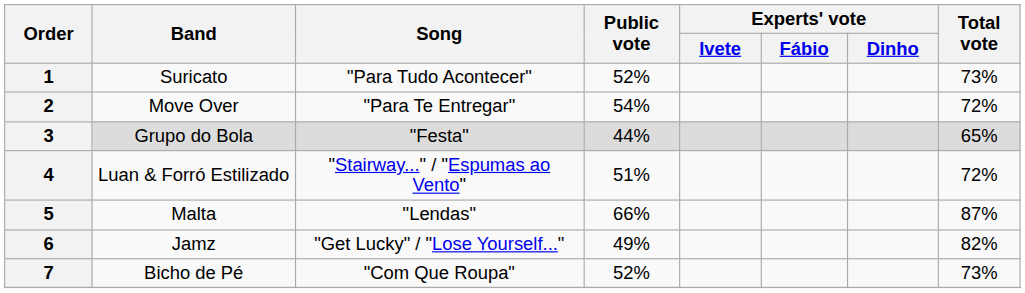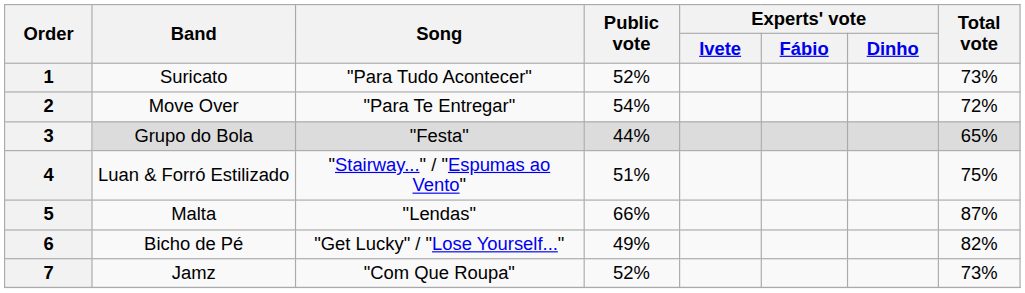4 | Total vote: 72% -> 75%
6 | Band: Jamz -> Bicho de Pé
7 | Band: Bicho de Pé -> Jamz
